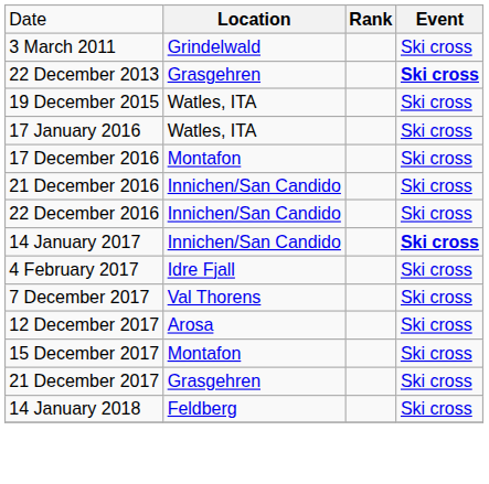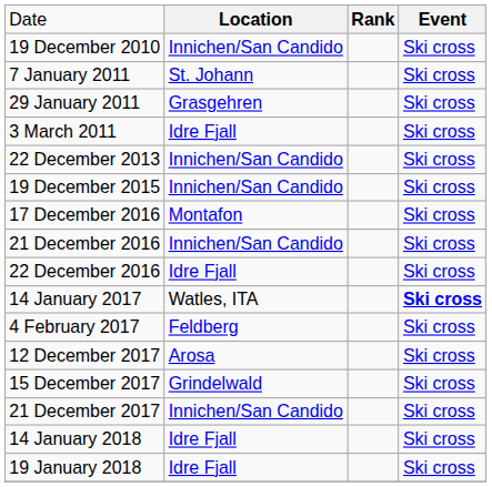+ row: 19 December 2010 | Innichen/San Candido | Ski cross
+ row: 7 January 2011 | St. Johann | Ski cross
+ row: 29 January 2011 | Grasgehren | Ski cross
3 March 2011 | column 2: Grindelwald -> Idre Fjall
22 December 2013 | column 2: Grasgehren -> Innichen/San Candido
22 December 2013 | column 4: bold -> normal
19 December 2015 | column 2: Watles, ITA -> Innichen/San Candido
- row: 17 January 2016 | Watles, ITA | Ski cross
22 December 2016 | column 2: Innichen/San Candido -> Idre Fjall
14 January 2017 | column 2: Innichen/San Candido -> Watles, ITA
4 February 2017 | column 2: Idre Fjall -> Feldberg
- row: 7 December 2017 | Val Thorens | Ski cross
15 December 2017 | column 2: Montafon -> Grindelwald
21 December 2017 | column 2: Grasgehren -> Innichen/San Candido
14 January 2018 | column 2: Feldberg -> Idre Fjall
+ row: 19 January 2018 | Idre Fjall | Ski cross
